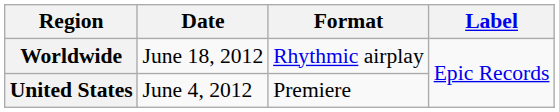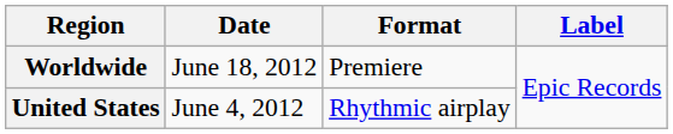Worldwide | Format: Rhythmic airplay -> Premiere
United States | Format: Premiere -> Rhythmic airplay
